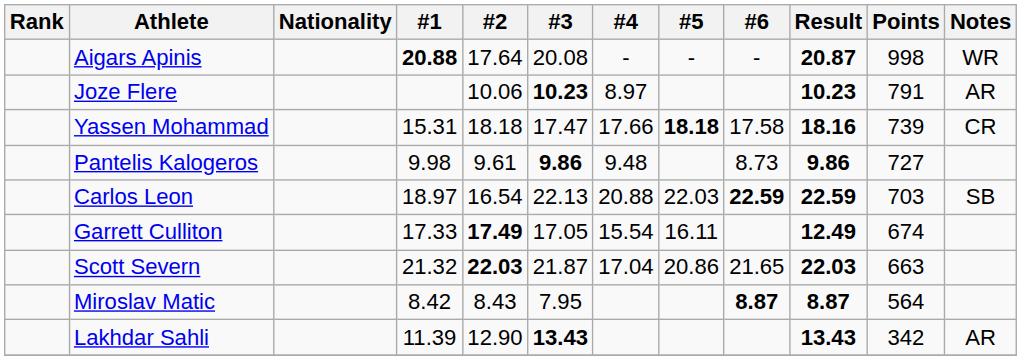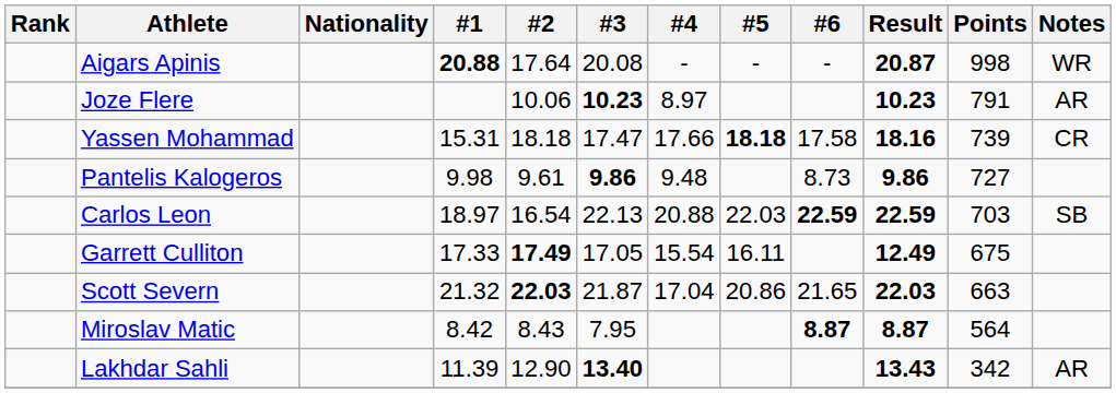Garrett Culliton | Points: 674 -> 675
Lakhdar Sahli | #3: 13.43 -> 13.40
